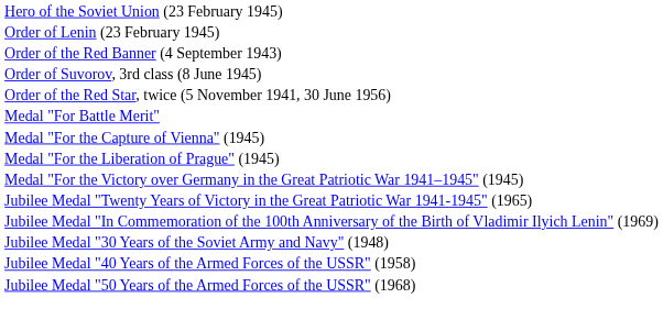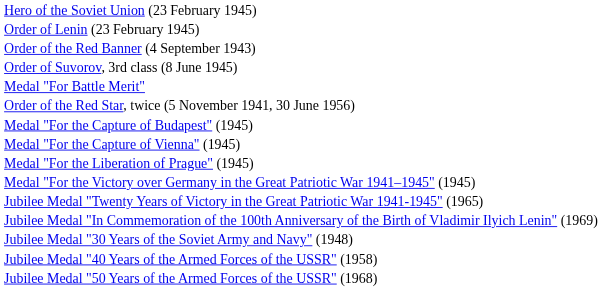rows swapped: Medal "For Battle Merit" <-> Order of the Red Star, twice (5 November 1941, 30 June 1956)
+ row: Medal "For the Capture of Budapest" (1945)
